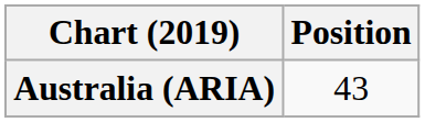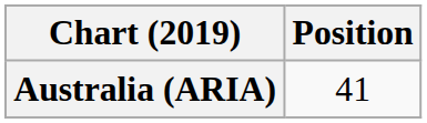Australia (ARIA) | Position: 43 -> 41
